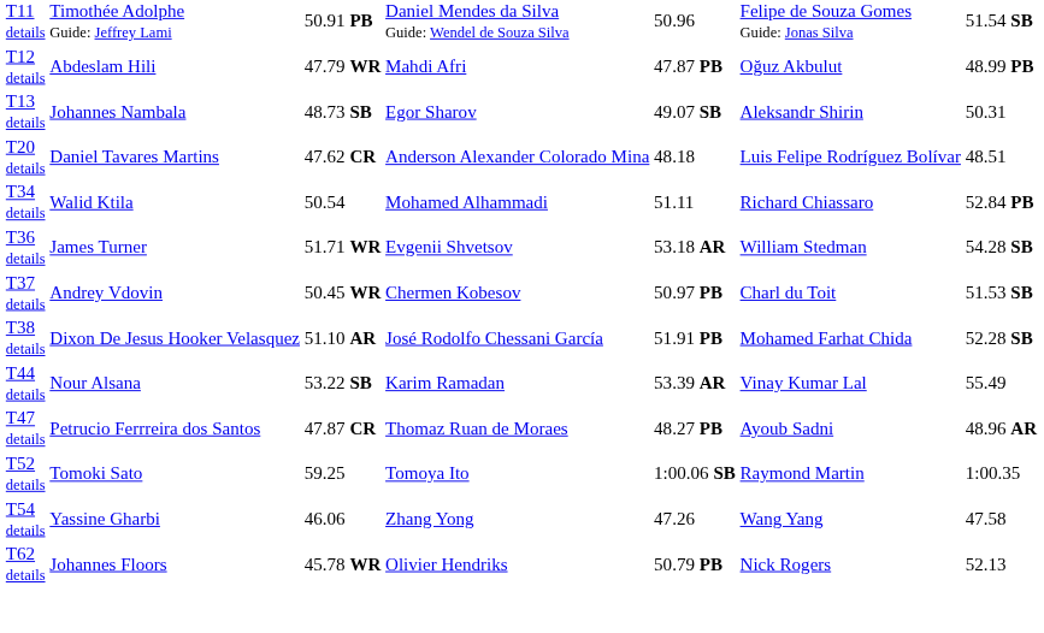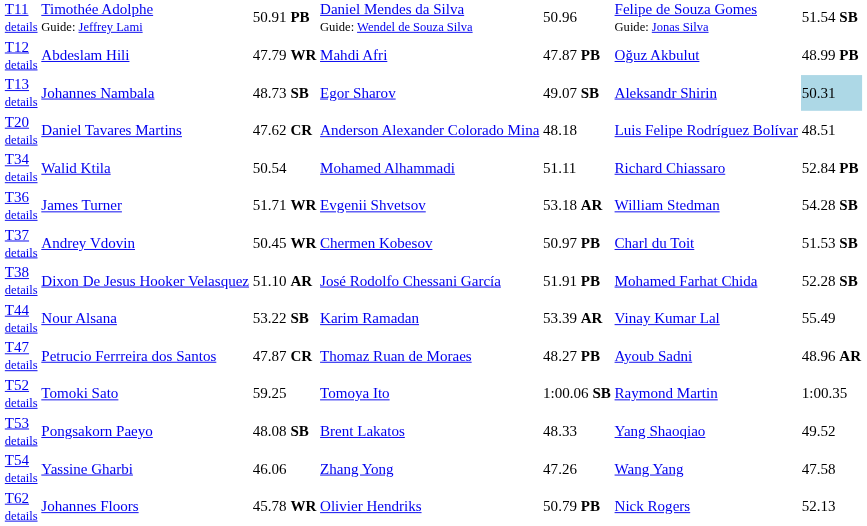T13 details | column 7: no background -> lightblue background
+ row: T53 details | Pongsakorn Paeyo | 48.08 SB | Brent Lakatos | 48.33 | Yang Shaoqiao | 49.52
